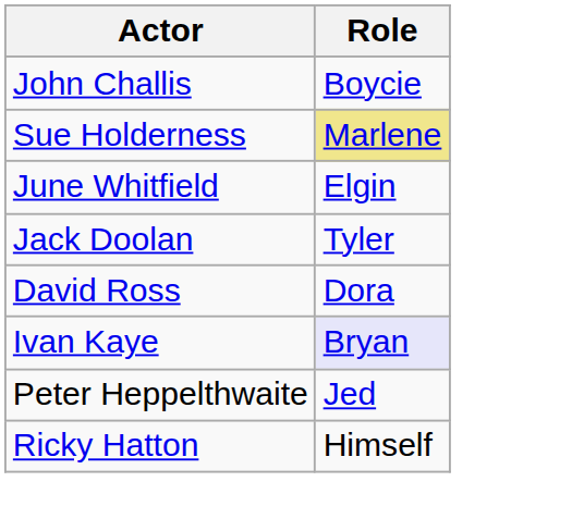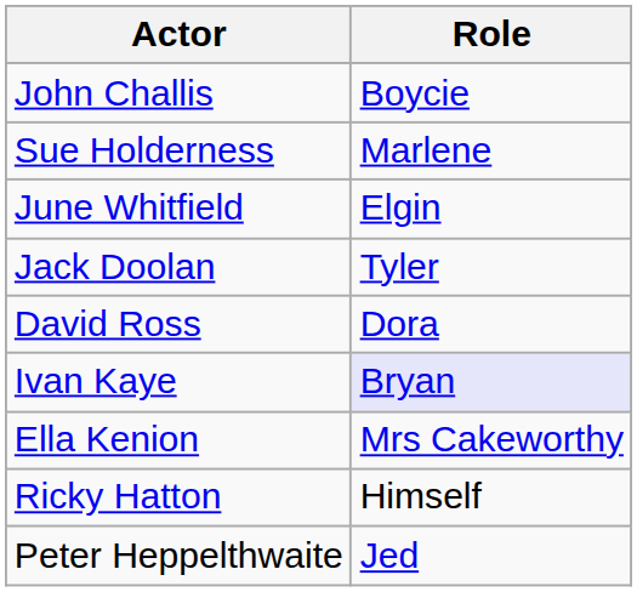Sue Holderness | Role: khaki background -> no background
+ row: Ella Kenion | Mrs Cakeworthy
rows swapped: Peter Heppelthwaite <-> Ricky Hatton
